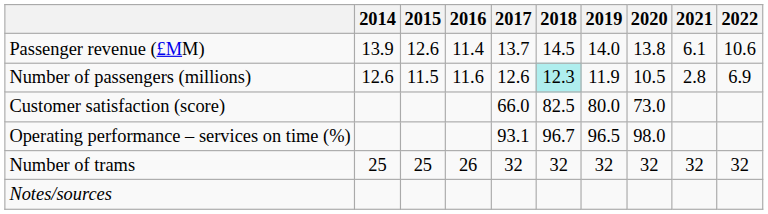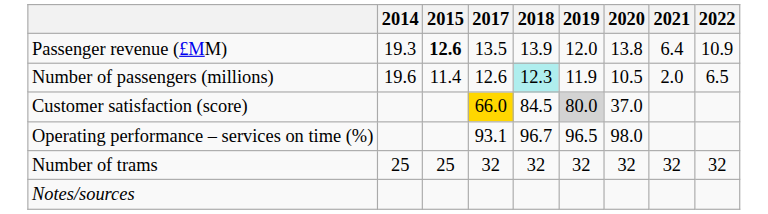- column: 2016 | 11.4 | 11.6 | 26
Passenger revenue (£MM) | 2014: 13.9 -> 19.3
Passenger revenue (£MM) | 2015: normal -> bold
Passenger revenue (£MM) | 2017: 13.7 -> 13.5
Passenger revenue (£MM) | 2018: 14.5 -> 13.9
Passenger revenue (£MM) | 2019: 14.0 -> 12.0
Passenger revenue (£MM) | 2021: 6.1 -> 6.4
Passenger revenue (£MM) | 2022: 10.6 -> 10.9
Number of passengers (millions) | 2014: 12.6 -> 19.6
Number of passengers (millions) | 2015: 11.5 -> 11.4
Number of passengers (millions) | 2021: 2.8 -> 2.0
Number of passengers (millions) | 2022: 6.9 -> 6.5
Customer satisfaction (score) | 2017: no background -> gold background
Customer satisfaction (score) | 2018: 82.5 -> 84.5
Customer satisfaction (score) | 2019: no background -> lightgrey background
Customer satisfaction (score) | 2020: 73.0 -> 37.0
